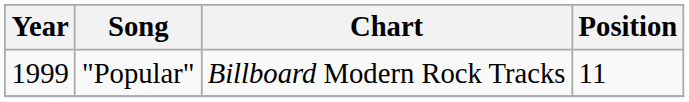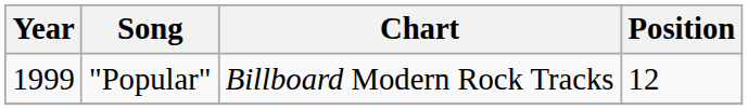"Popular" | Position: 11 -> 12
